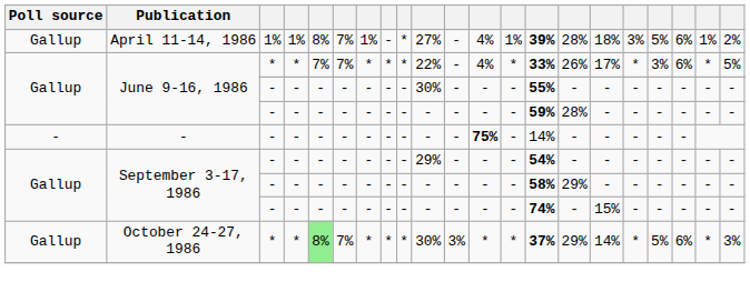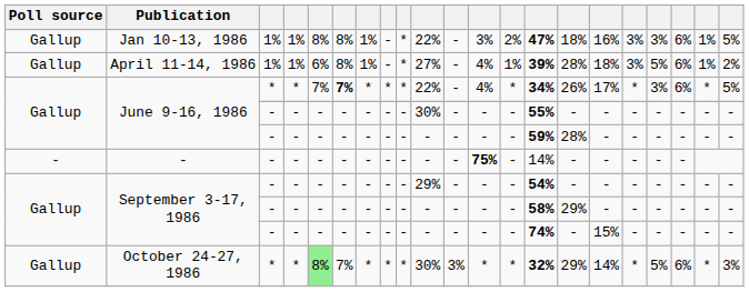+ row: Gallup | Jan 10-13, 1986 | 1% | 1% | 8% | 8% | 1% | - | * | 22% | - | 3% | 2% | 47% | 18% | 16% | 3% | 3% | 6% | 1% | 5%
April 11-14, 1986 | column 5: 8% -> 6%
April 11-14, 1986 | column 6: 7% -> 8%
June 9-16, 1986 / * | column 6: normal -> bold
June 9-16, 1986 / * | column 14: 33% -> 34%
October 24-27, 1986 | column 14: 37% -> 32%
